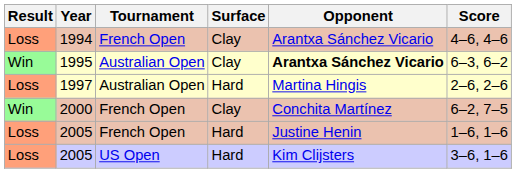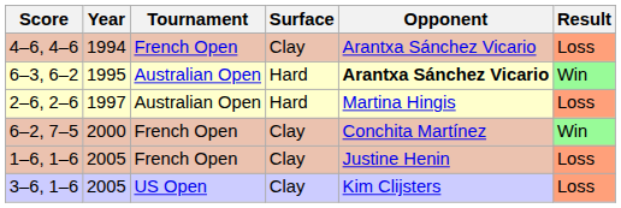columns swapped: Result <-> Score
1995 | Surface: Clay -> Hard
2005 / French Open | Surface: Hard -> Clay
2005 / US Open | Surface: Hard -> Clay
